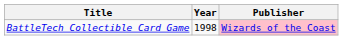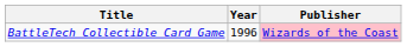BattleTech Collectible Card Game | Year: 1998 -> 1996
